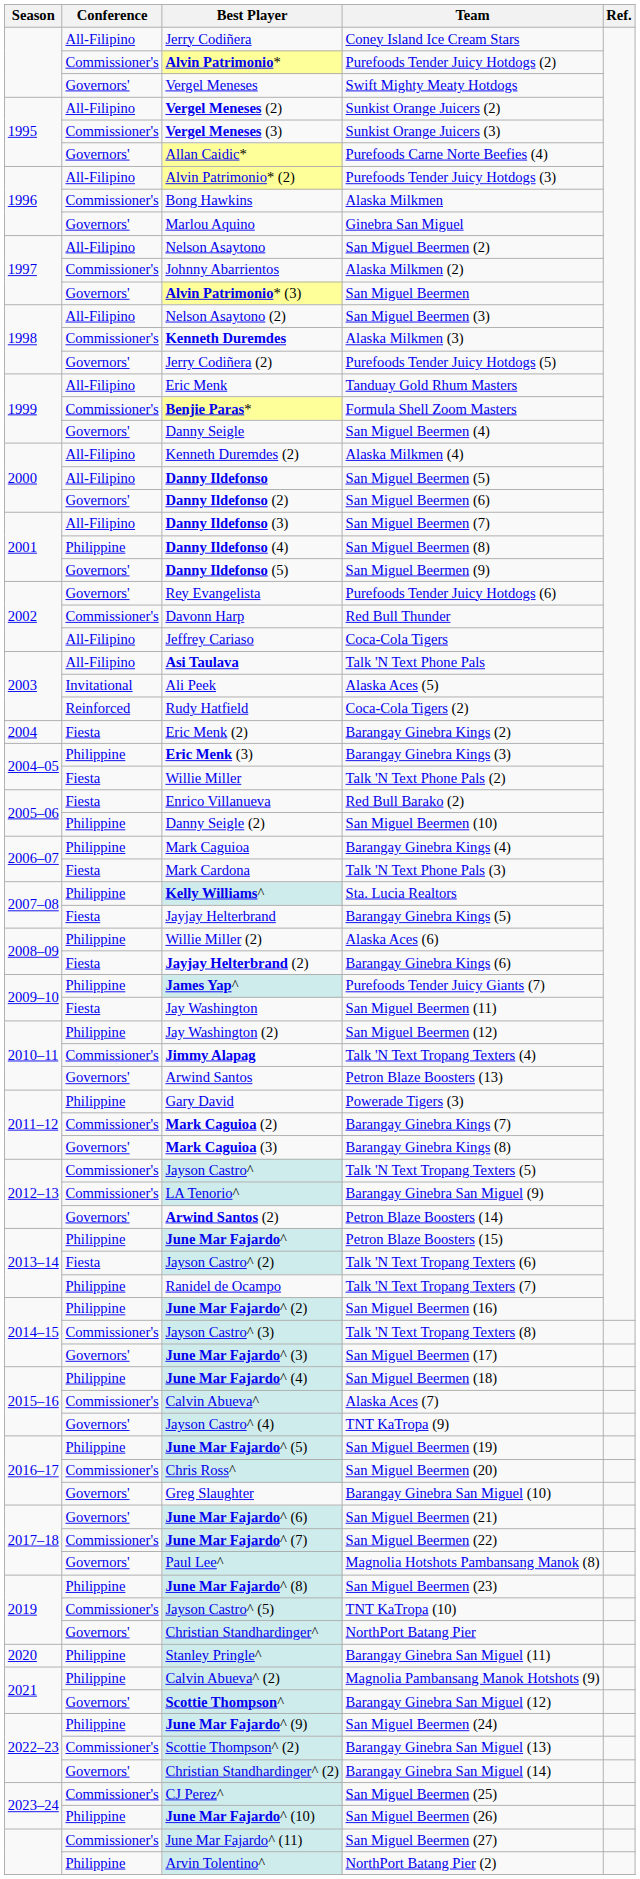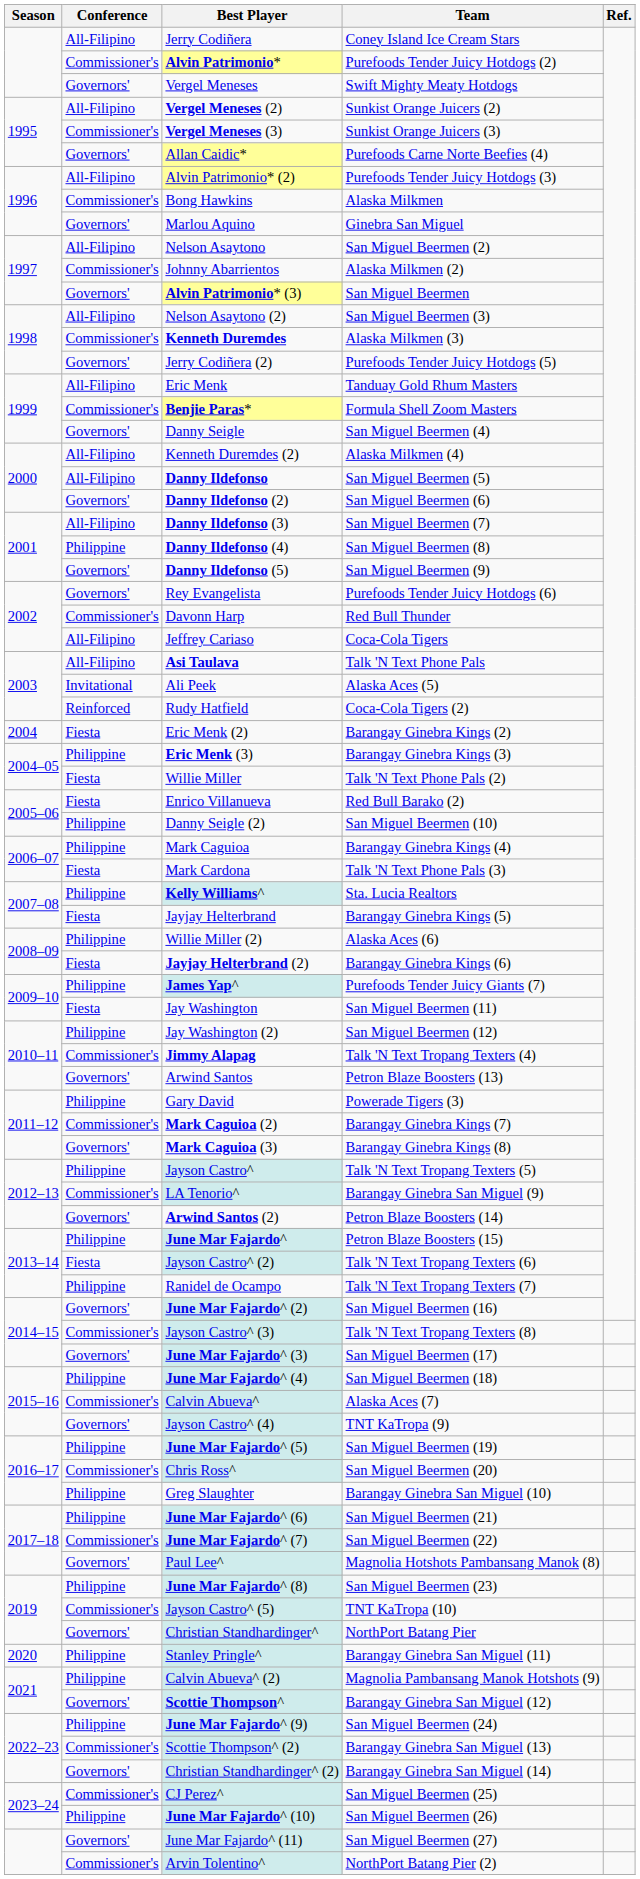Jayson Castro^ | Conference: Commissioner's -> Philippine
June Mar Fajardo^ (2) | Conference: Philippine -> Governors'
Greg Slaughter | Conference: Governors' -> Philippine
June Mar Fajardo^ (6) | Conference: Governors' -> Philippine
June Mar Fajardo^ (11) | Conference: Commissioner's -> Governors'
Arvin Tolentino^ | Conference: Philippine -> Commissioner's
